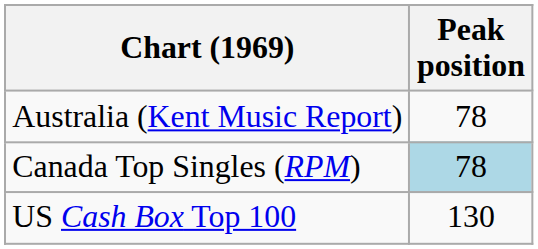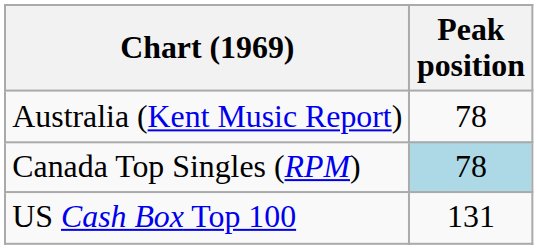US Cash Box Top 100 | Peak position: 130 -> 131
